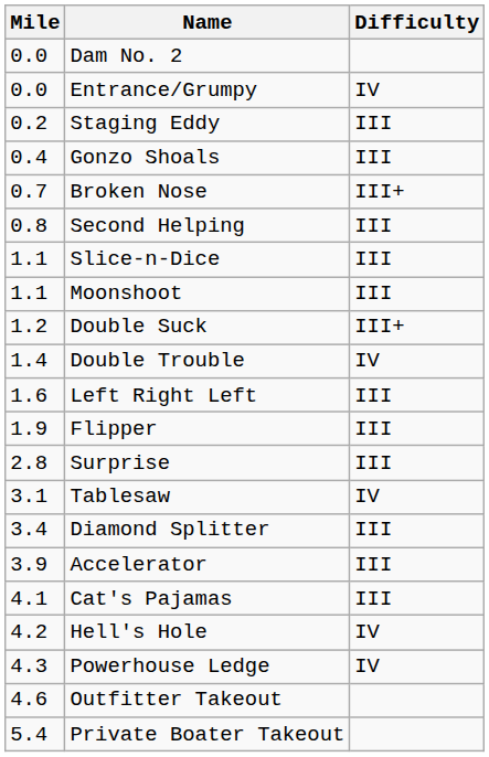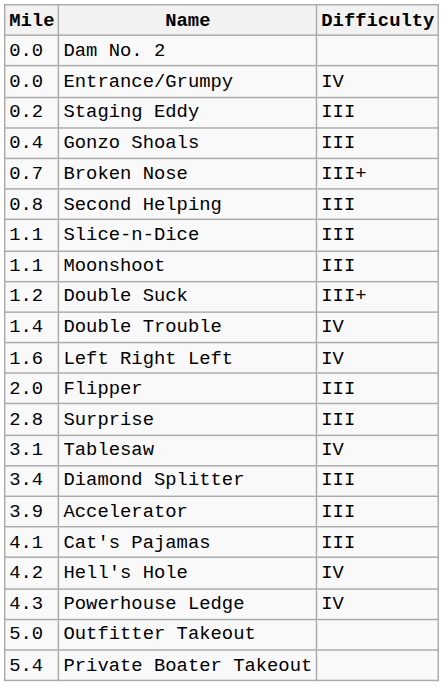Left Right Left | Difficulty: III -> IV
Flipper | Mile: 1.9 -> 2.0
Outfitter Takeout | Mile: 4.6 -> 5.0
